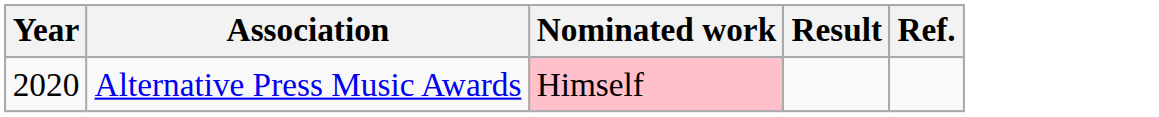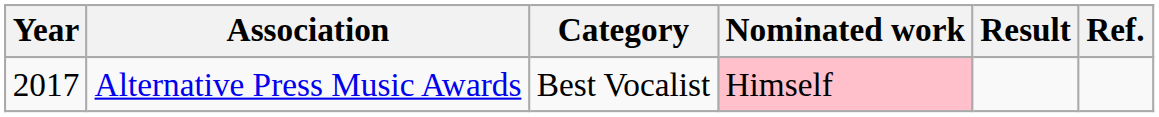+ column: Category | Best Vocalist
Alternative Press Music Awards | Year: 2020 -> 2017
